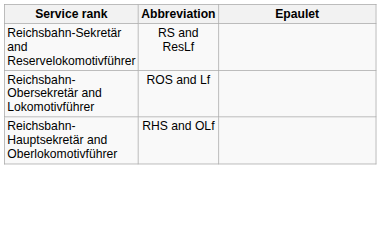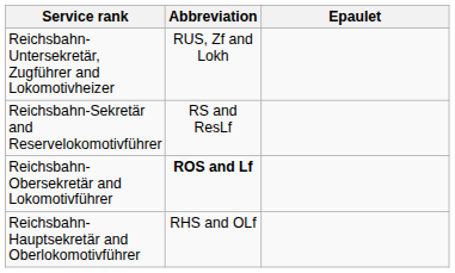+ row: Reichsbahn-Untersekretär, Zugführer and Lokomotivheizer | RUS, Zf and Lokh
Reichsbahn-Obersekretär and Lokomotivführer | Abbreviation: normal -> bold
